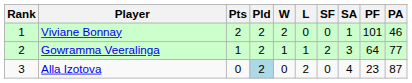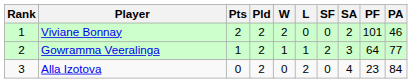Viviane Bonnay | SA: 1 -> 2
Alla Izotova | Pld: lightblue background -> no background
Alla Izotova | PA: 87 -> 84
